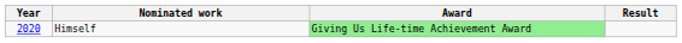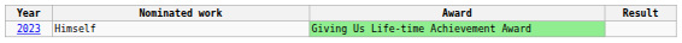Himself | Year: 2020 -> 2023
